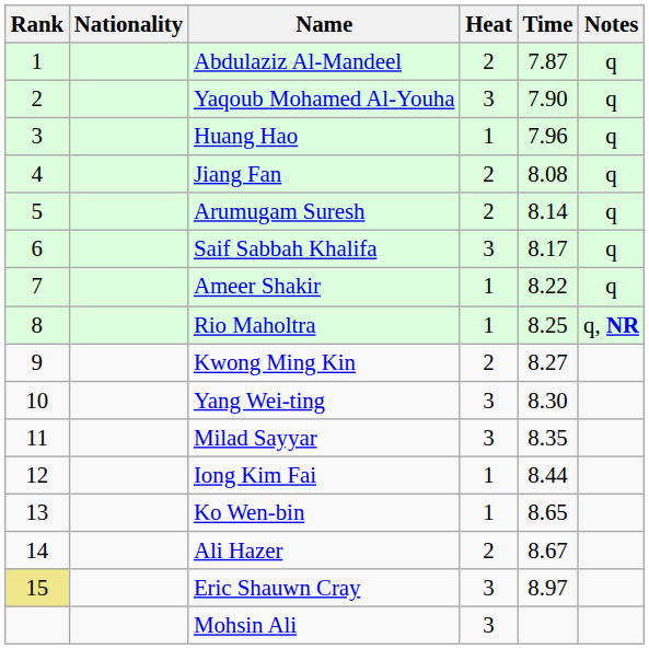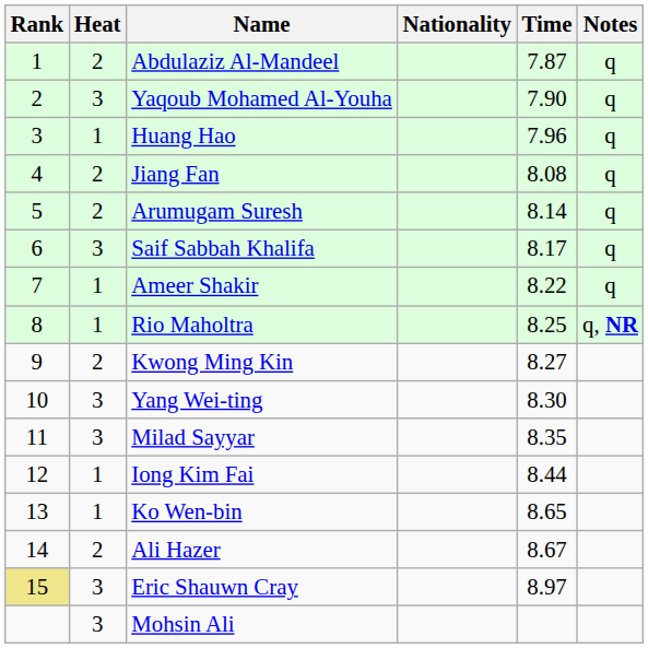columns swapped: Heat <-> Nationality
